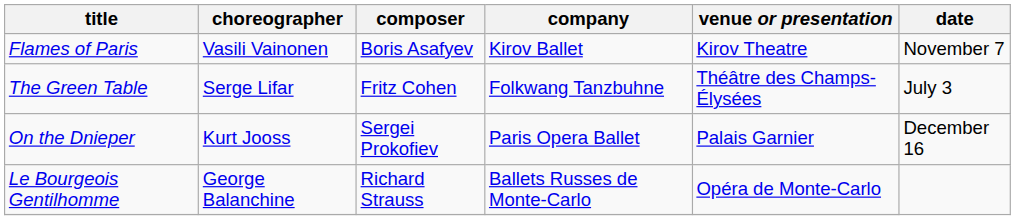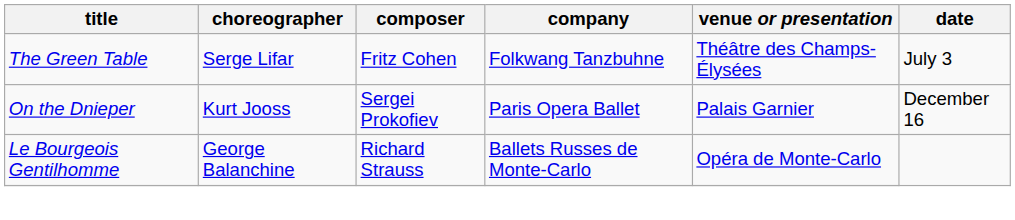- row: Flames of Paris | Vasili Vainonen | Boris Asafyev | Kirov Ballet | Kirov Theatre | November 7
